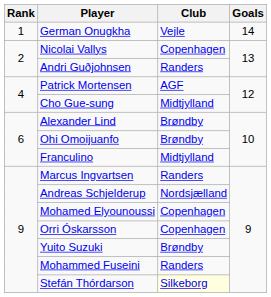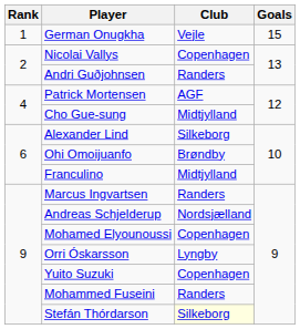German Onugkha | Goals: 14 -> 15
Alexander Lind | Club: Brøndby -> Silkeborg
Orri Óskarsson | Club: Copenhagen -> Lyngby
Yuito Suzuki | Club: Brøndby -> Copenhagen
